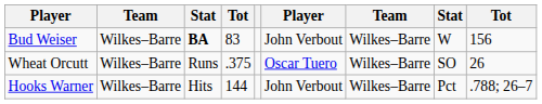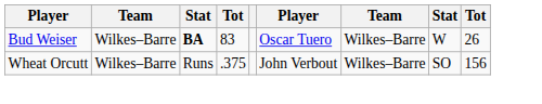Bud Weiser | column 6: John Verbout -> Oscar Tuero
Bud Weiser | column 9: 156 -> 26
Wheat Orcutt | column 6: Oscar Tuero -> John Verbout
Wheat Orcutt | column 9: 26 -> 156
- row: Hooks Warner | Wilkes–Barre | Hits | 144 | John Verbout | Wilkes–Barre | Pct | .788; 26–7
